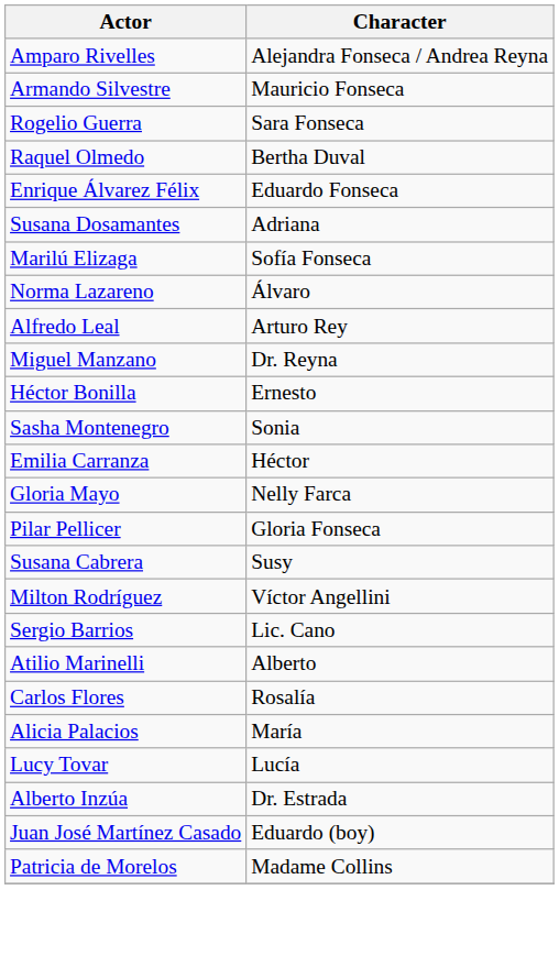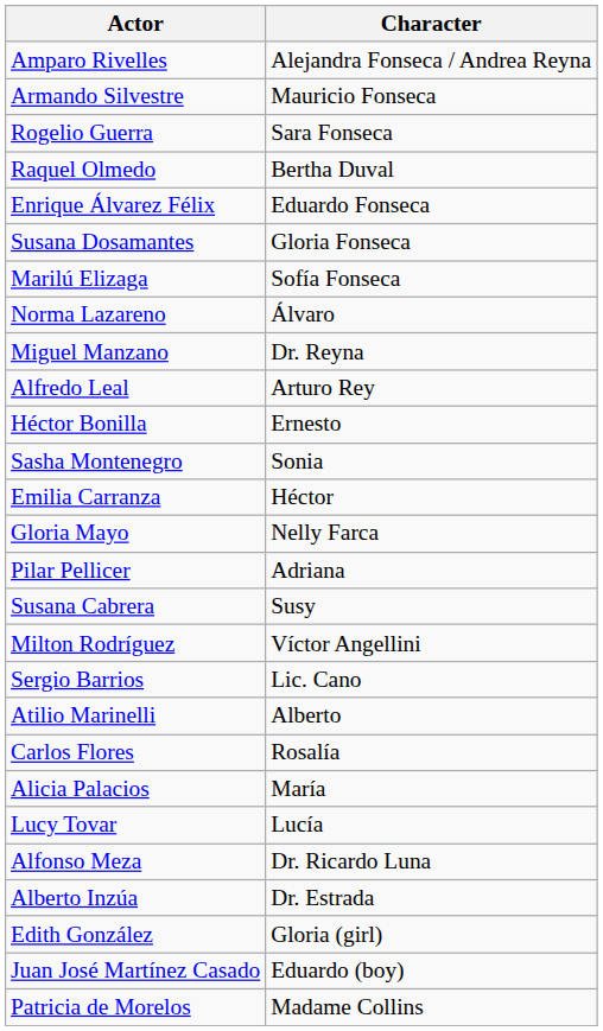Susana Dosamantes | Character: Adriana -> Gloria Fonseca
rows swapped: Alfredo Leal <-> Miguel Manzano
Pilar Pellicer | Character: Gloria Fonseca -> Adriana
+ row: Alfonso Meza | Dr. Ricardo Luna
+ row: Edith González | Gloria (girl)
